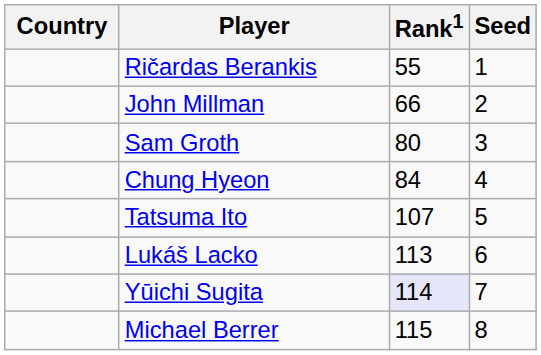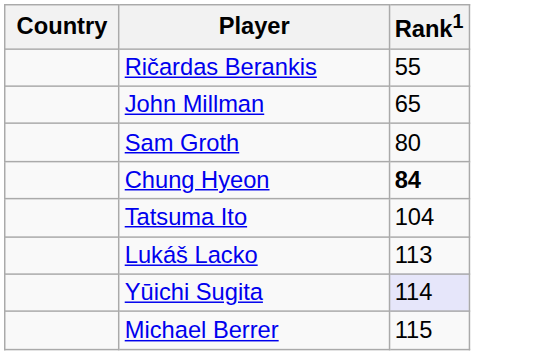- column: Seed | 1 | 2 | 3 | 4 | 5 | 6 | 7 | 8
John Millman | Rank1: 66 -> 65
Chung Hyeon | Rank1: normal -> bold
Tatsuma Ito | Rank1: 107 -> 104
